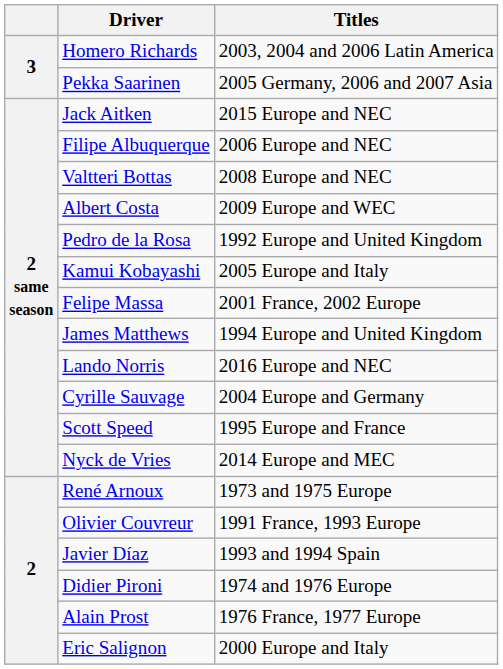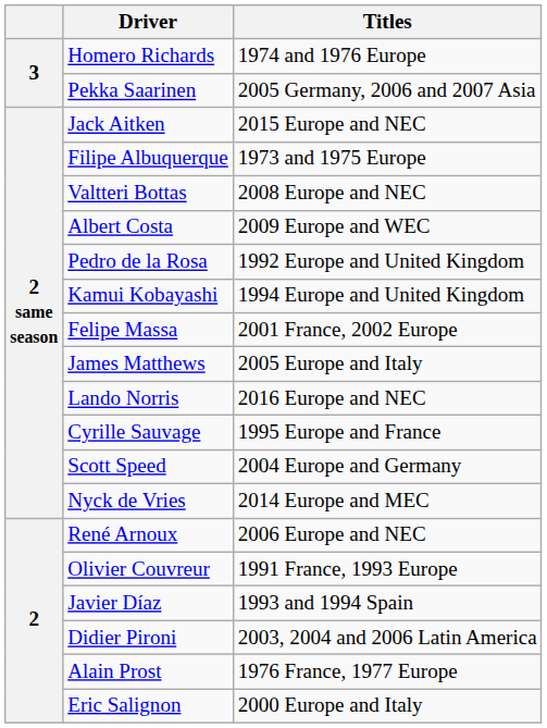Homero Richards | Titles: 2003, 2004 and 2006 Latin America -> 1974 and 1976 Europe
Filipe Albuquerque | Titles: 2006 Europe and NEC -> 1973 and 1975 Europe
Kamui Kobayashi | Titles: 2005 Europe and Italy -> 1994 Europe and United Kingdom
James Matthews | Titles: 1994 Europe and United Kingdom -> 2005 Europe and Italy
Cyrille Sauvage | Titles: 2004 Europe and Germany -> 1995 Europe and France
Scott Speed | Titles: 1995 Europe and France -> 2004 Europe and Germany
René Arnoux | Titles: 1973 and 1975 Europe -> 2006 Europe and NEC
Didier Pironi | Titles: 1974 and 1976 Europe -> 2003, 2004 and 2006 Latin America
